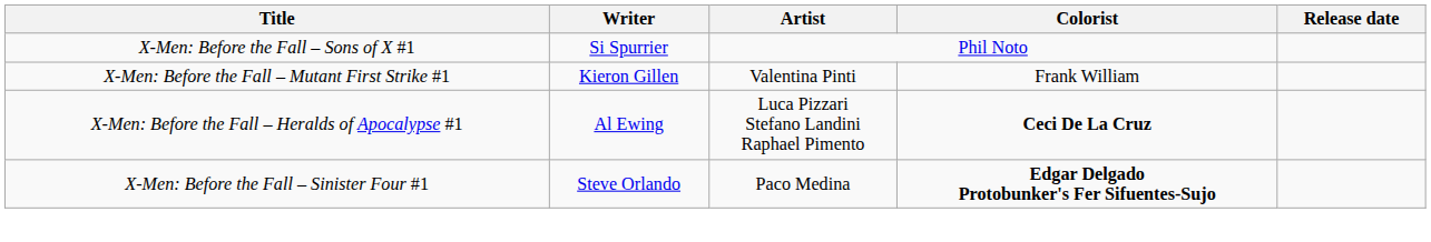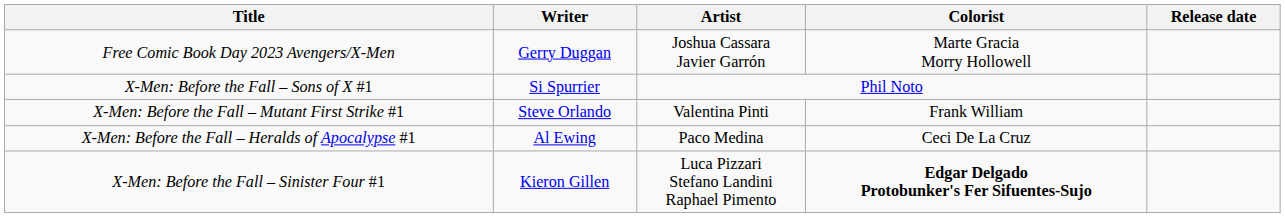+ row: Free Comic Book Day 2023 Avengers/X-Men | Gerry Duggan | Joshua Cassara Javier Garrón | Marte Gracia Morry Hollowell
X-Men: Before the Fall – Mutant First Strike #1 | Writer: Kieron Gillen -> Steve Orlando
X-Men: Before the Fall – Heralds of Apocalypse #1 | Artist: Luca Pizzari Stefano Landini Raphael Pimento -> Paco Medina
X-Men: Before the Fall – Heralds of Apocalypse #1 | Colorist: bold -> normal
X-Men: Before the Fall – Sinister Four #1 | Writer: Steve Orlando -> Kieron Gillen
X-Men: Before the Fall – Sinister Four #1 | Artist: Paco Medina -> Luca Pizzari Stefano Landini Raphael Pimento
